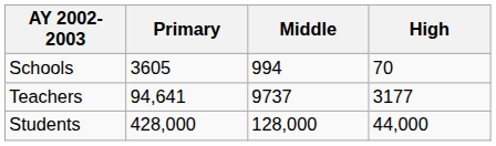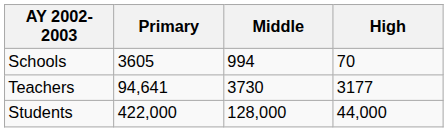Teachers | Middle: 9737 -> 3730
Students | Primary: 428,000 -> 422,000
